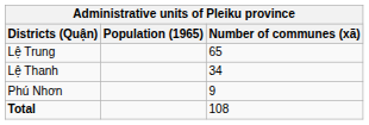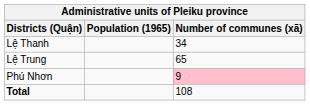rows swapped: Lệ Trung <-> Lệ Thanh
Phú Nhơn | Number of communes (xã): no background -> pink background
